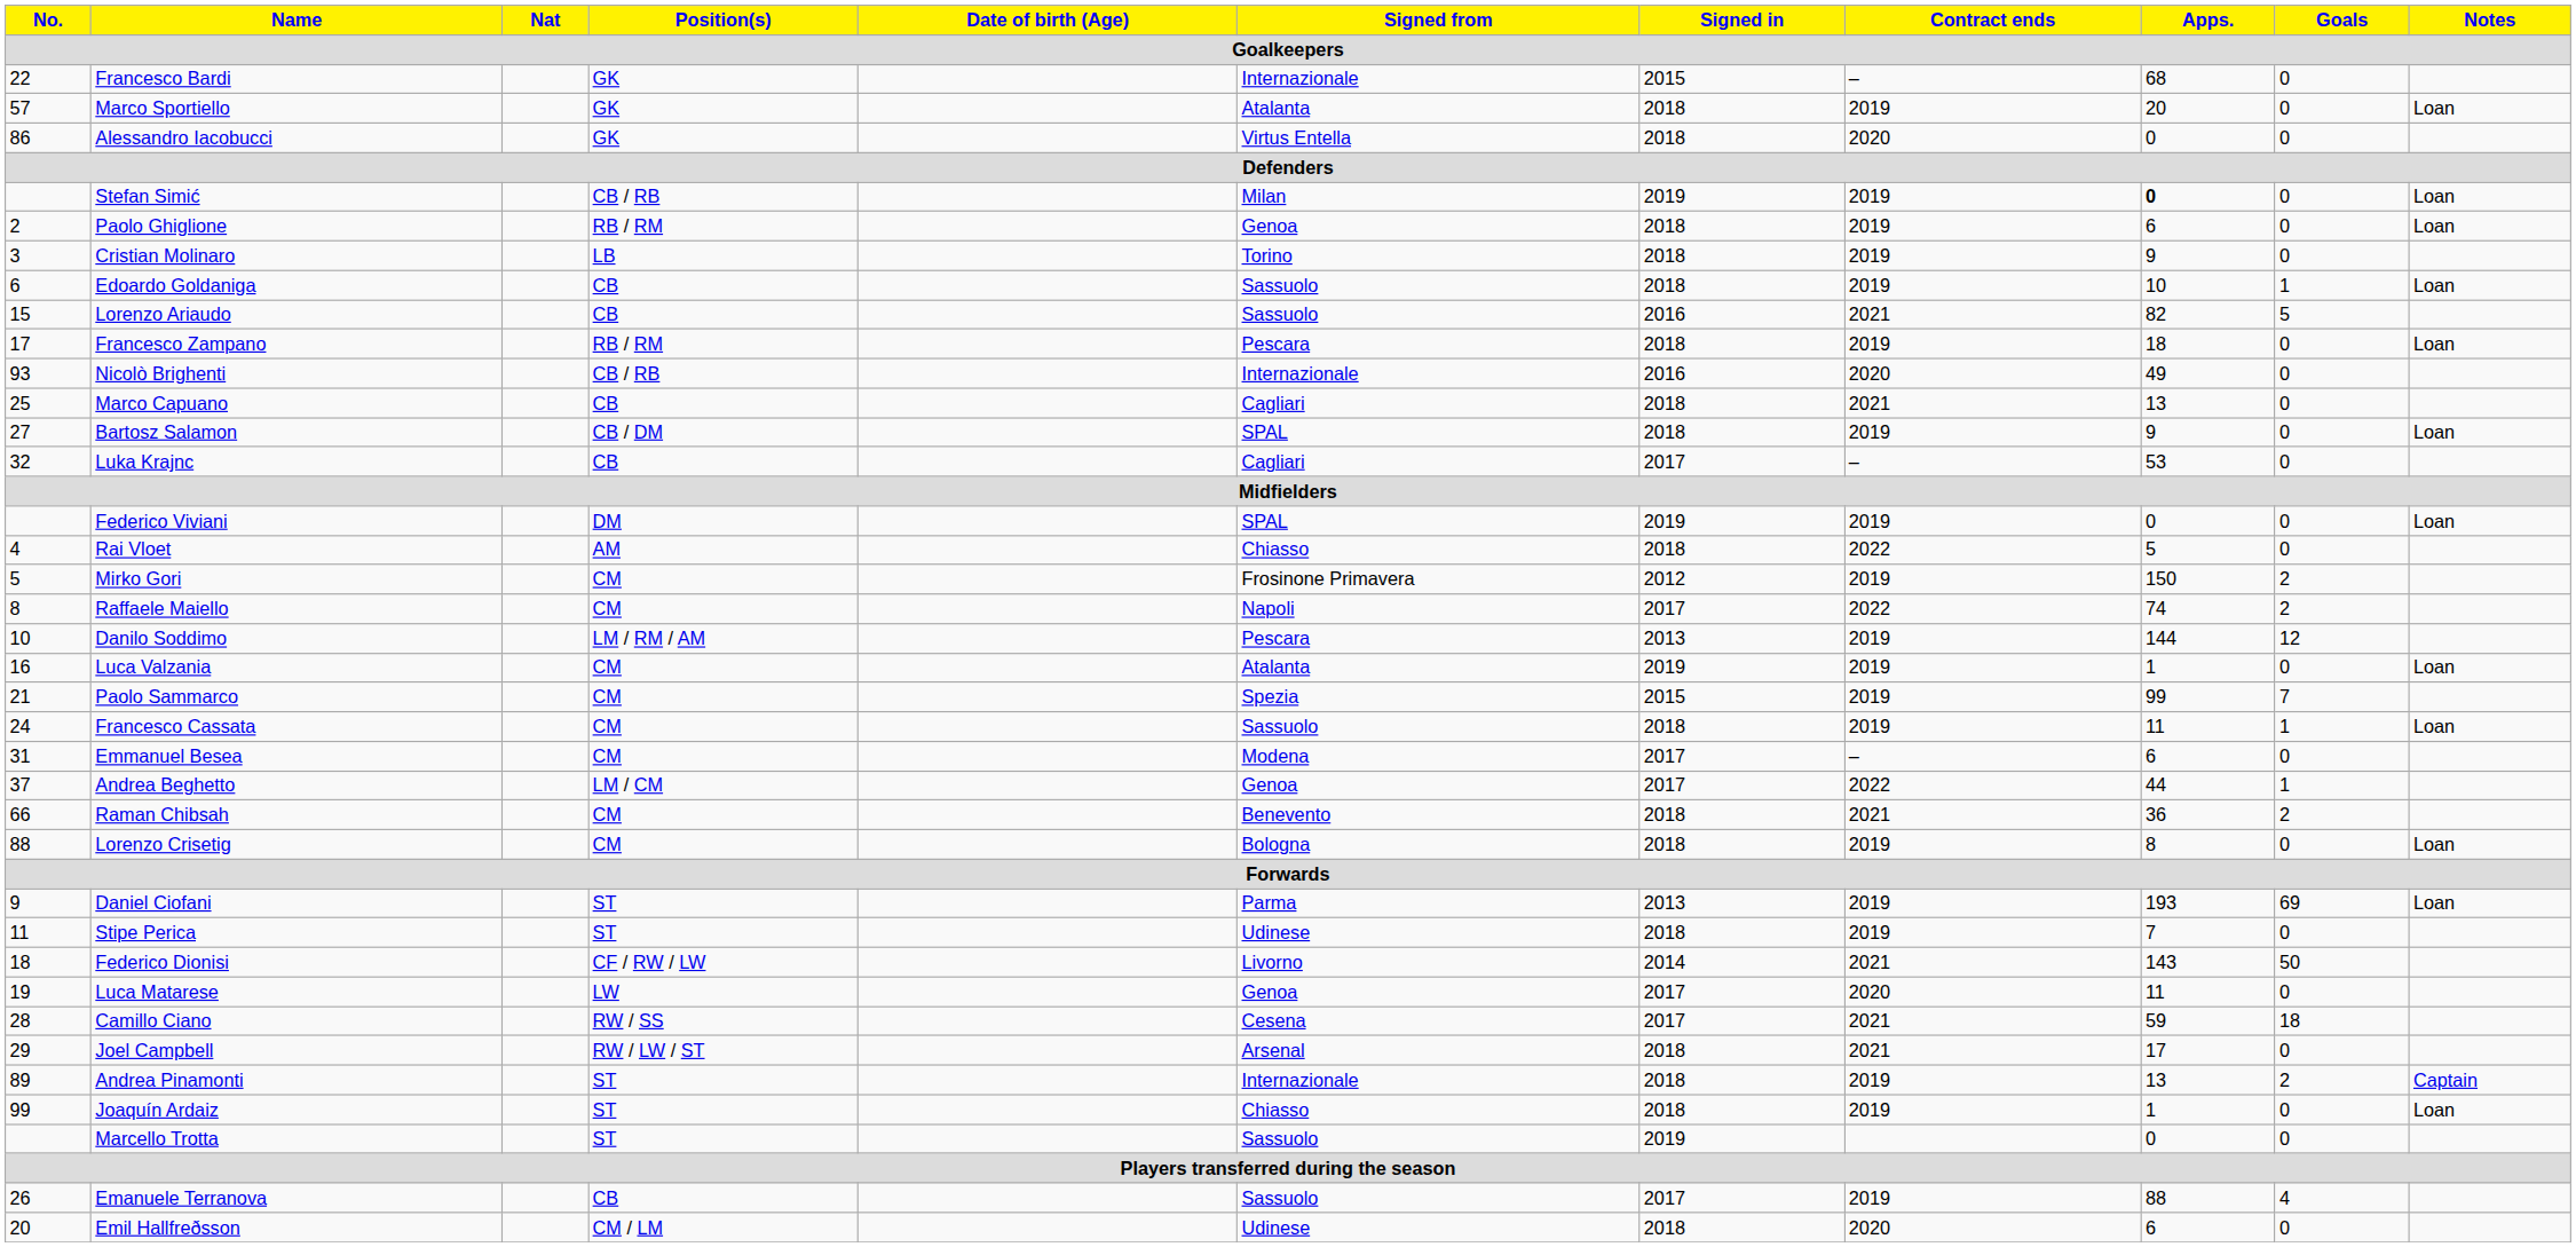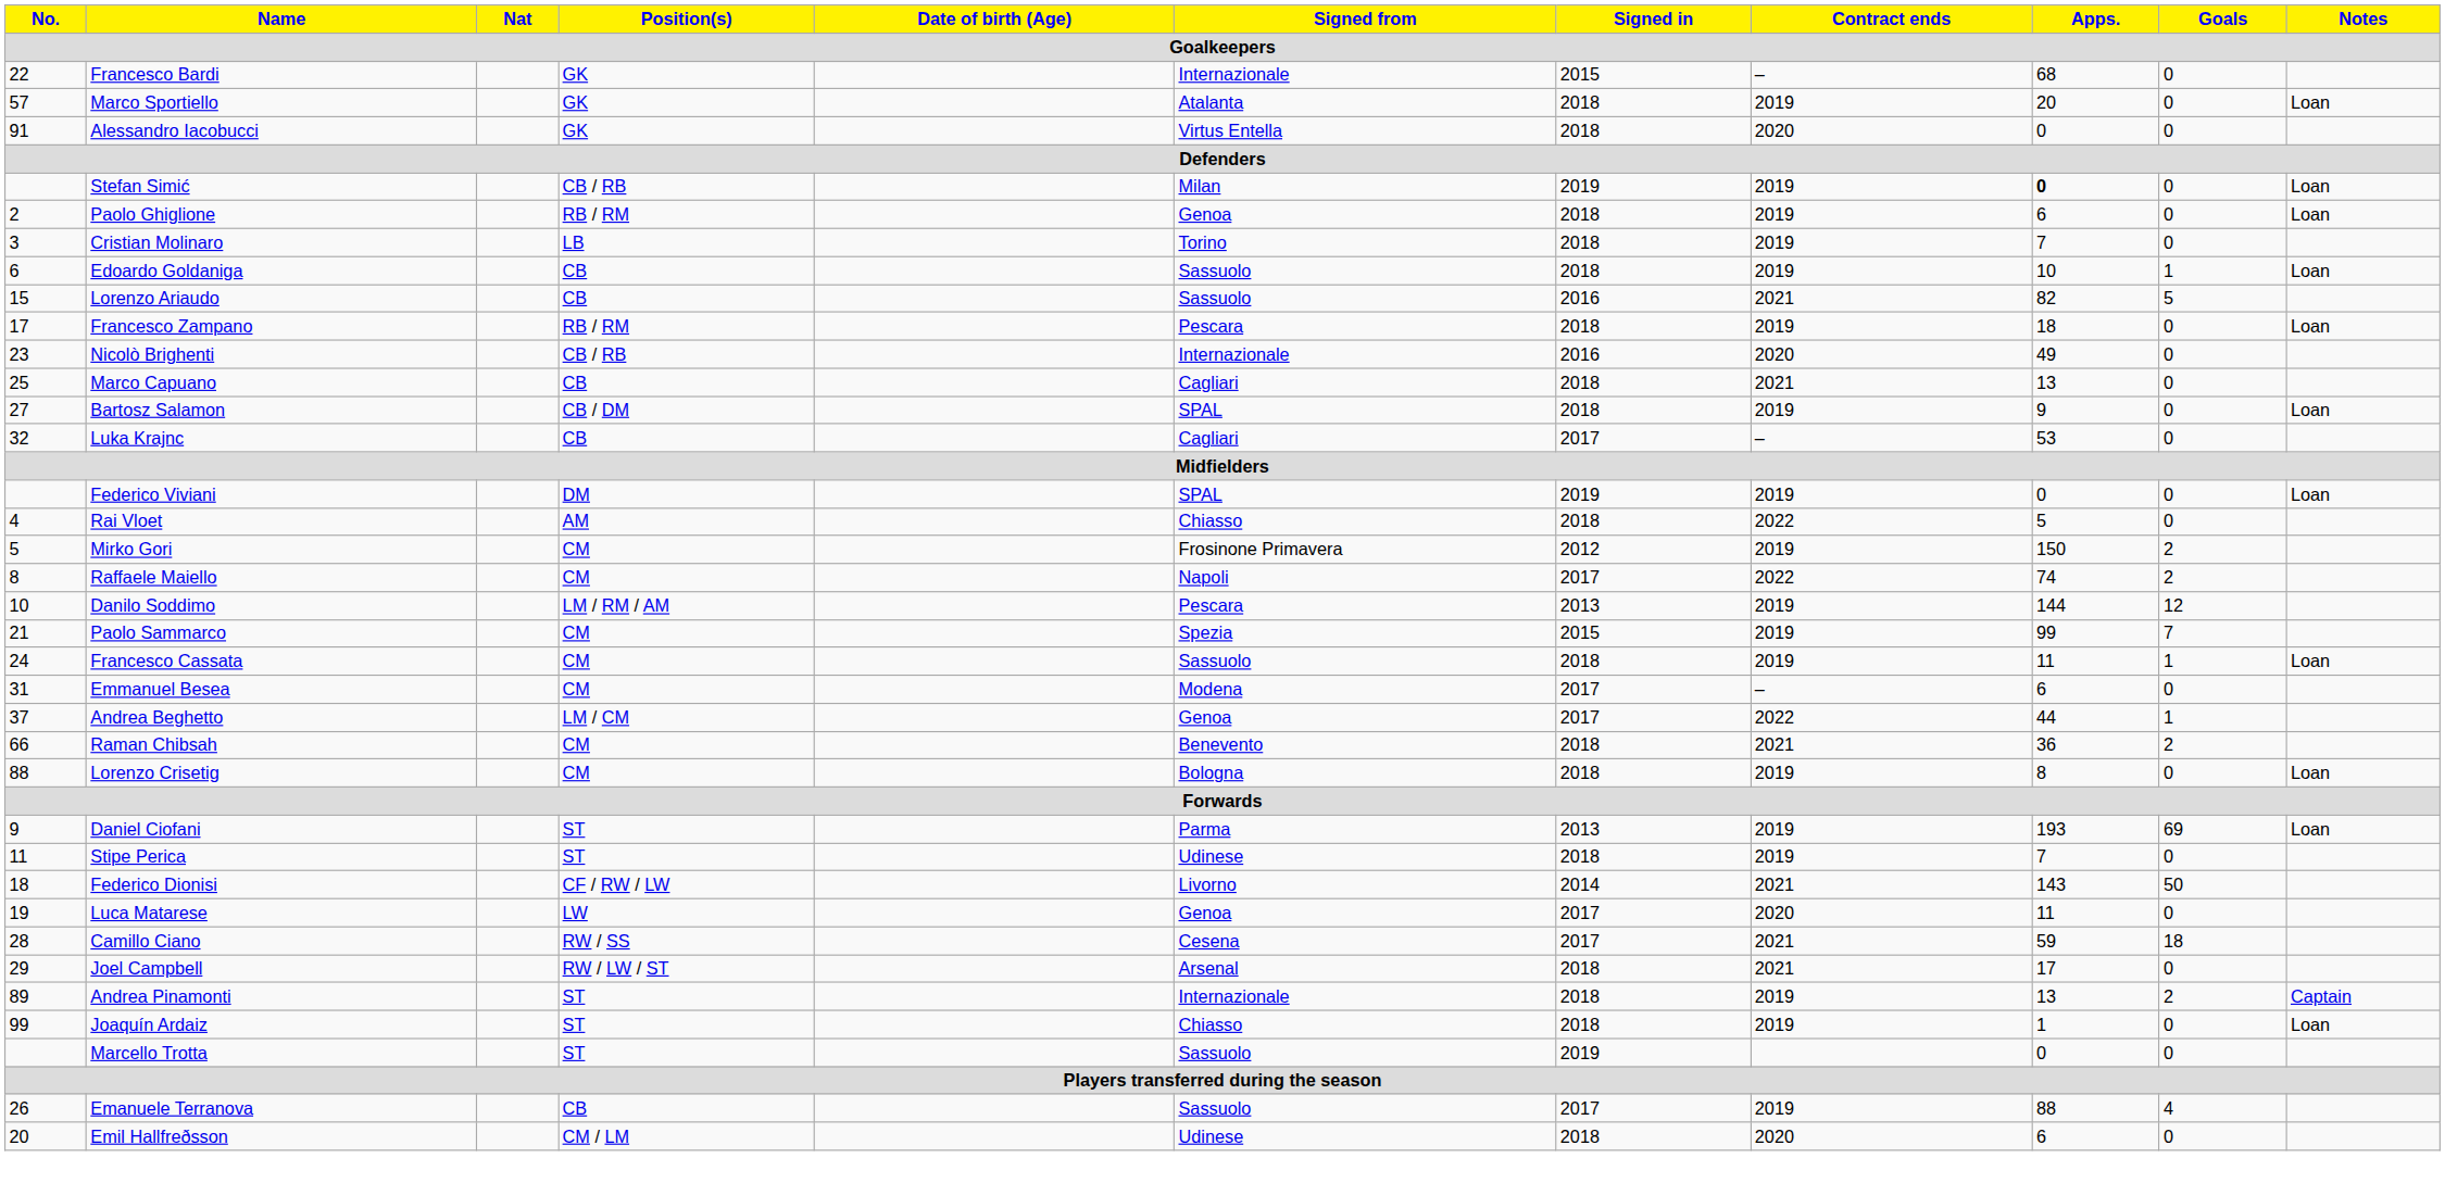Alessandro Iacobucci | No.: 86 -> 91
Cristian Molinaro | Apps.: 9 -> 7
Nicolò Brighenti | No.: 93 -> 23
- row: 16 | Luca Valzania | CM | Atalanta | 2019 | 2019 | 1 | 0 | Loan
